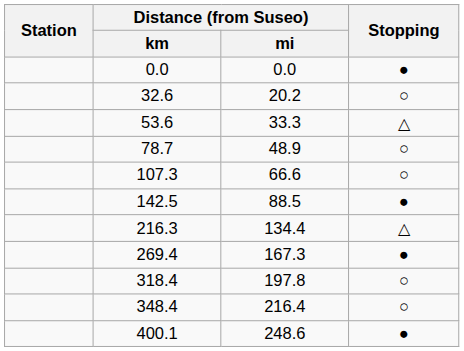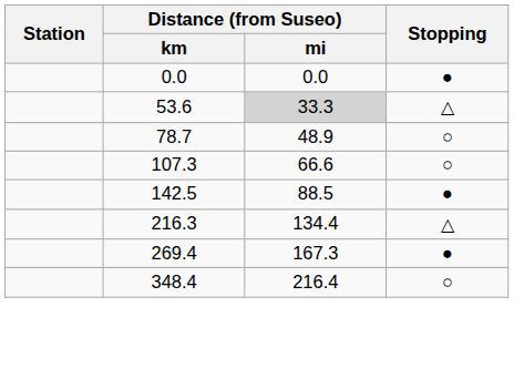- row: 32.6 | 20.2 | ○
53.6 | Distance (from Suseo) / mi: no background -> lightgrey background
- row: 318.4 | 197.8 | ○
- row: 400.1 | 248.6 | ●
